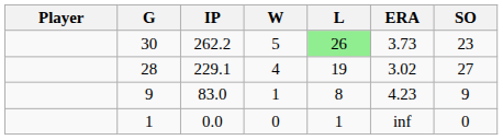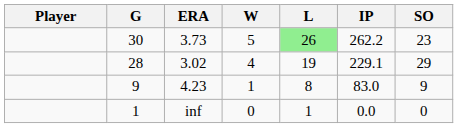columns swapped: IP <-> ERA
28 | SO: 27 -> 29
